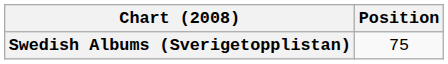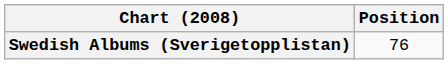Swedish Albums (Sverigetopplistan) | Position: 75 -> 76
